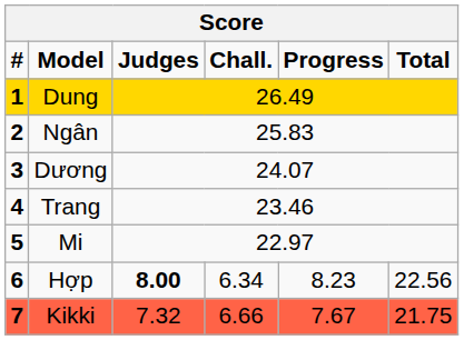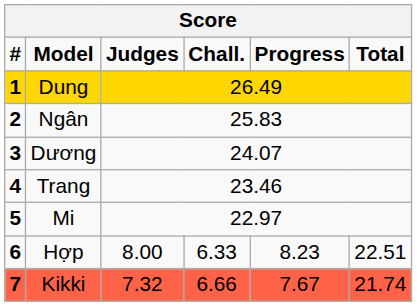Hợp | Judges: bold -> normal
Hợp | Chall.: 6.34 -> 6.33
Hợp | Total: 22.56 -> 22.51
Kikki | Total: 21.75 -> 21.74
